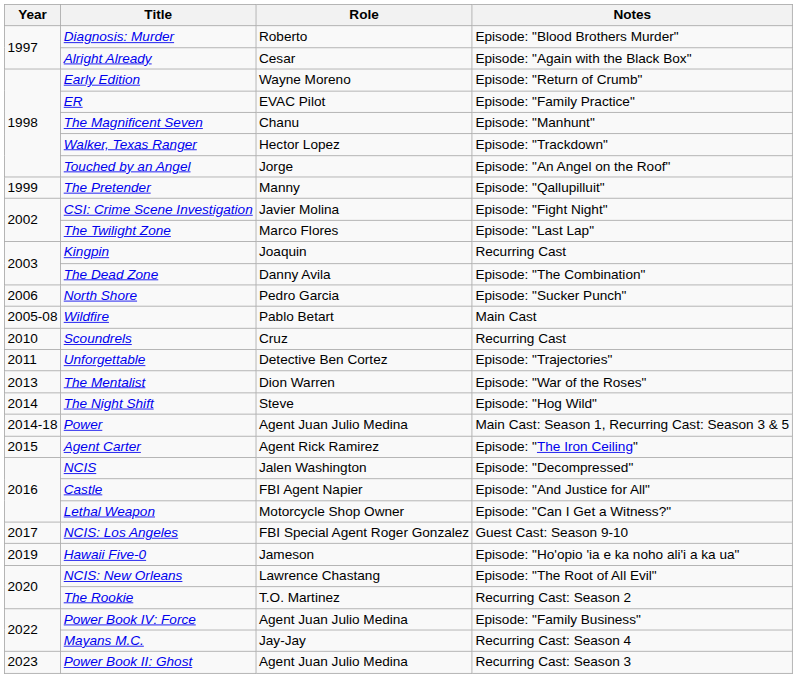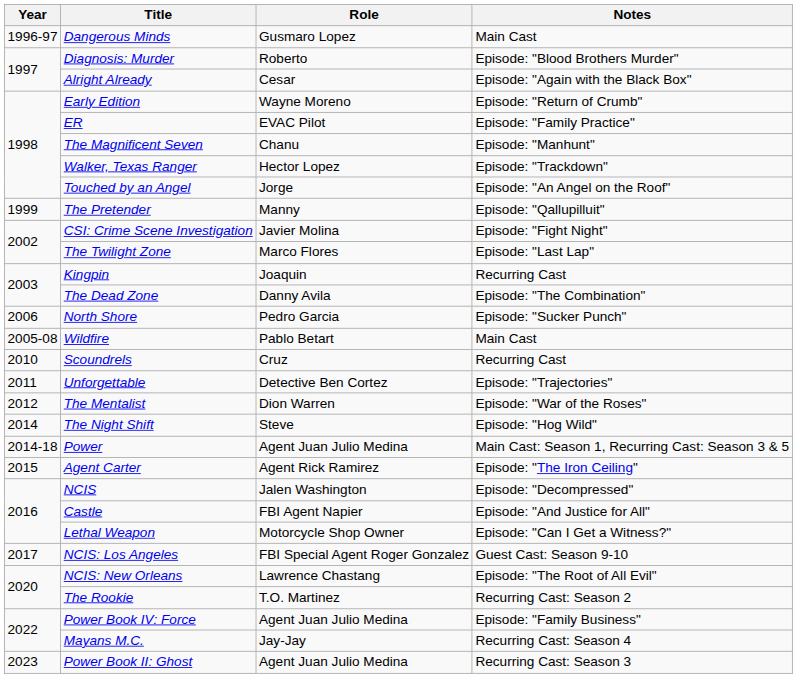+ row: 1996-97 | Dangerous Minds | Gusmaro Lopez | Main Cast
The Mentalist | Year: 2013 -> 2012
- row: 2019 | Hawaii Five-0 | Jameson | Episode: "Ho'opio 'ia e ka noho ali'i a ka ua"
